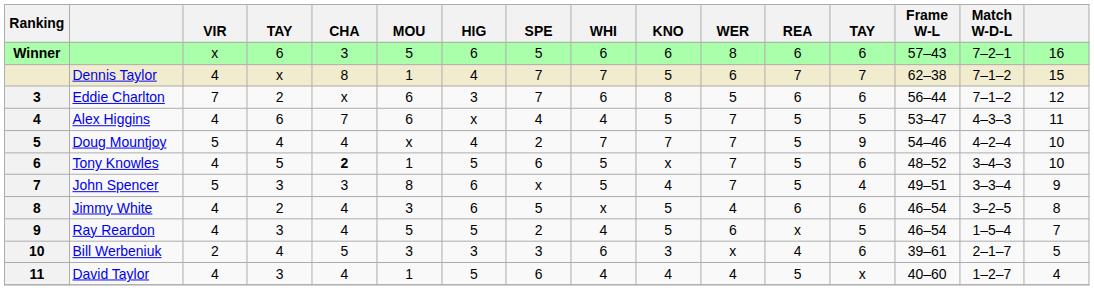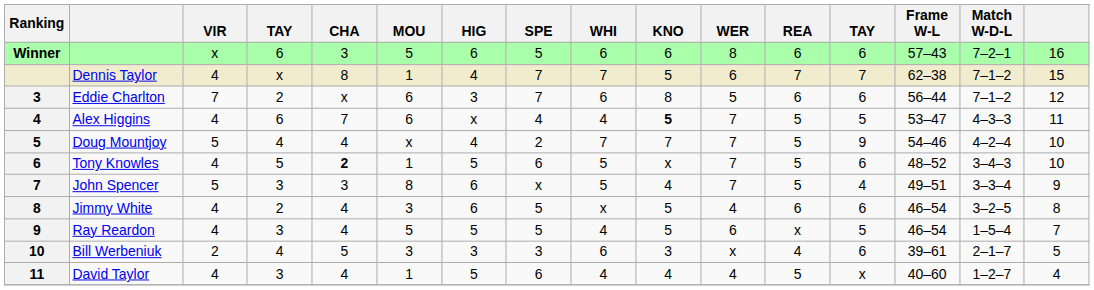Alex Higgins | KNO: normal -> bold
Ray Reardon | SPE: 2 -> 5
